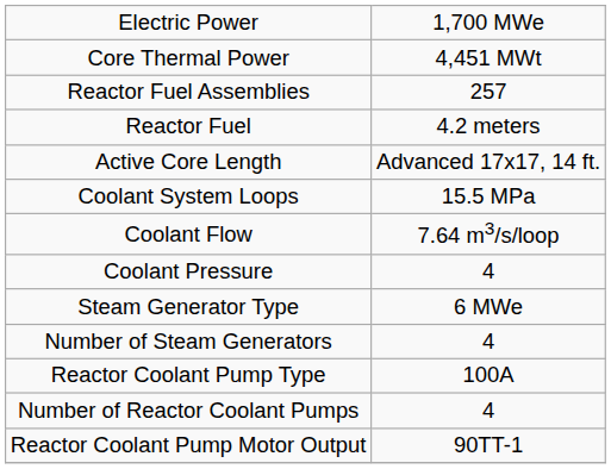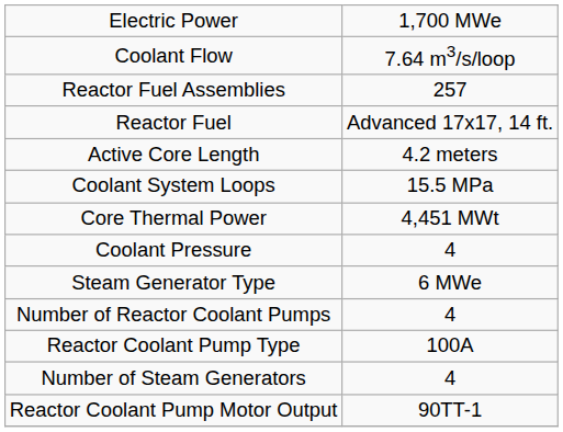rows swapped: Core Thermal Power <-> Coolant Flow
Reactor Fuel | column 2: 4.2 meters -> Advanced 17x17, 14 ft.
Active Core Length | column 2: Advanced 17x17, 14 ft. -> 4.2 meters
rows swapped: Number of Steam Generators <-> Number of Reactor Coolant Pumps
